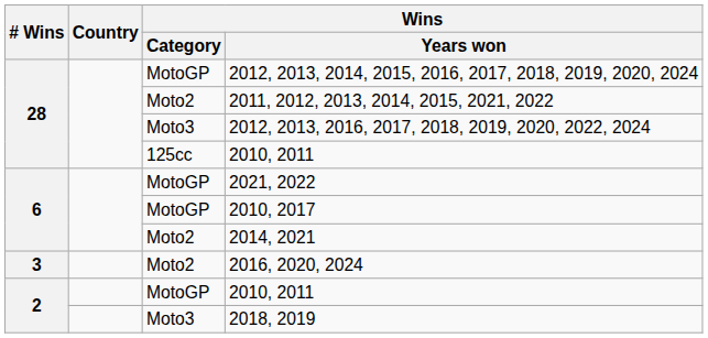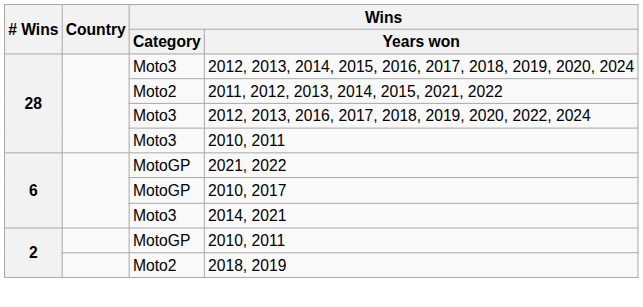2012, 2013, 2014, 2015, 2016, 2017, 2018, 2019, 2020, 2024 | Wins / Category: MotoGP -> Moto3
28 / 2010, 2011 | Wins / Category: 125cc -> Moto3
2014, 2021 | Wins / Category: Moto2 -> Moto3
- row: 3 | Moto2 | 2016, 2020, 2024
2018, 2019 | Wins / Category: Moto3 -> Moto2
